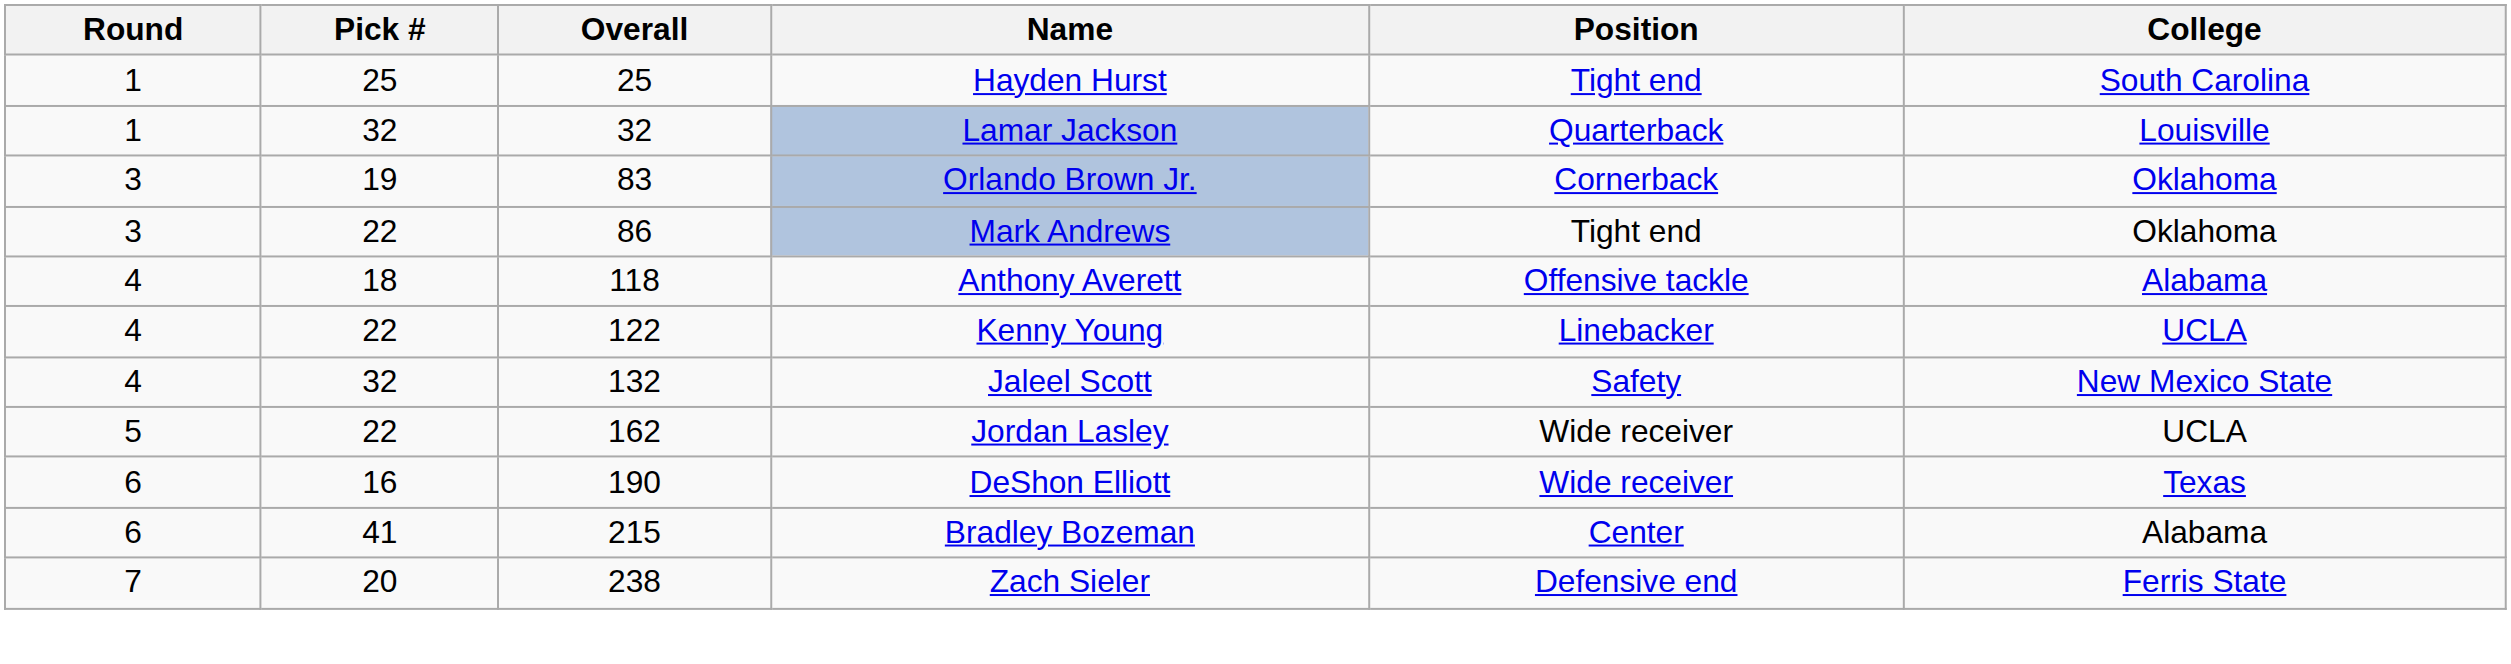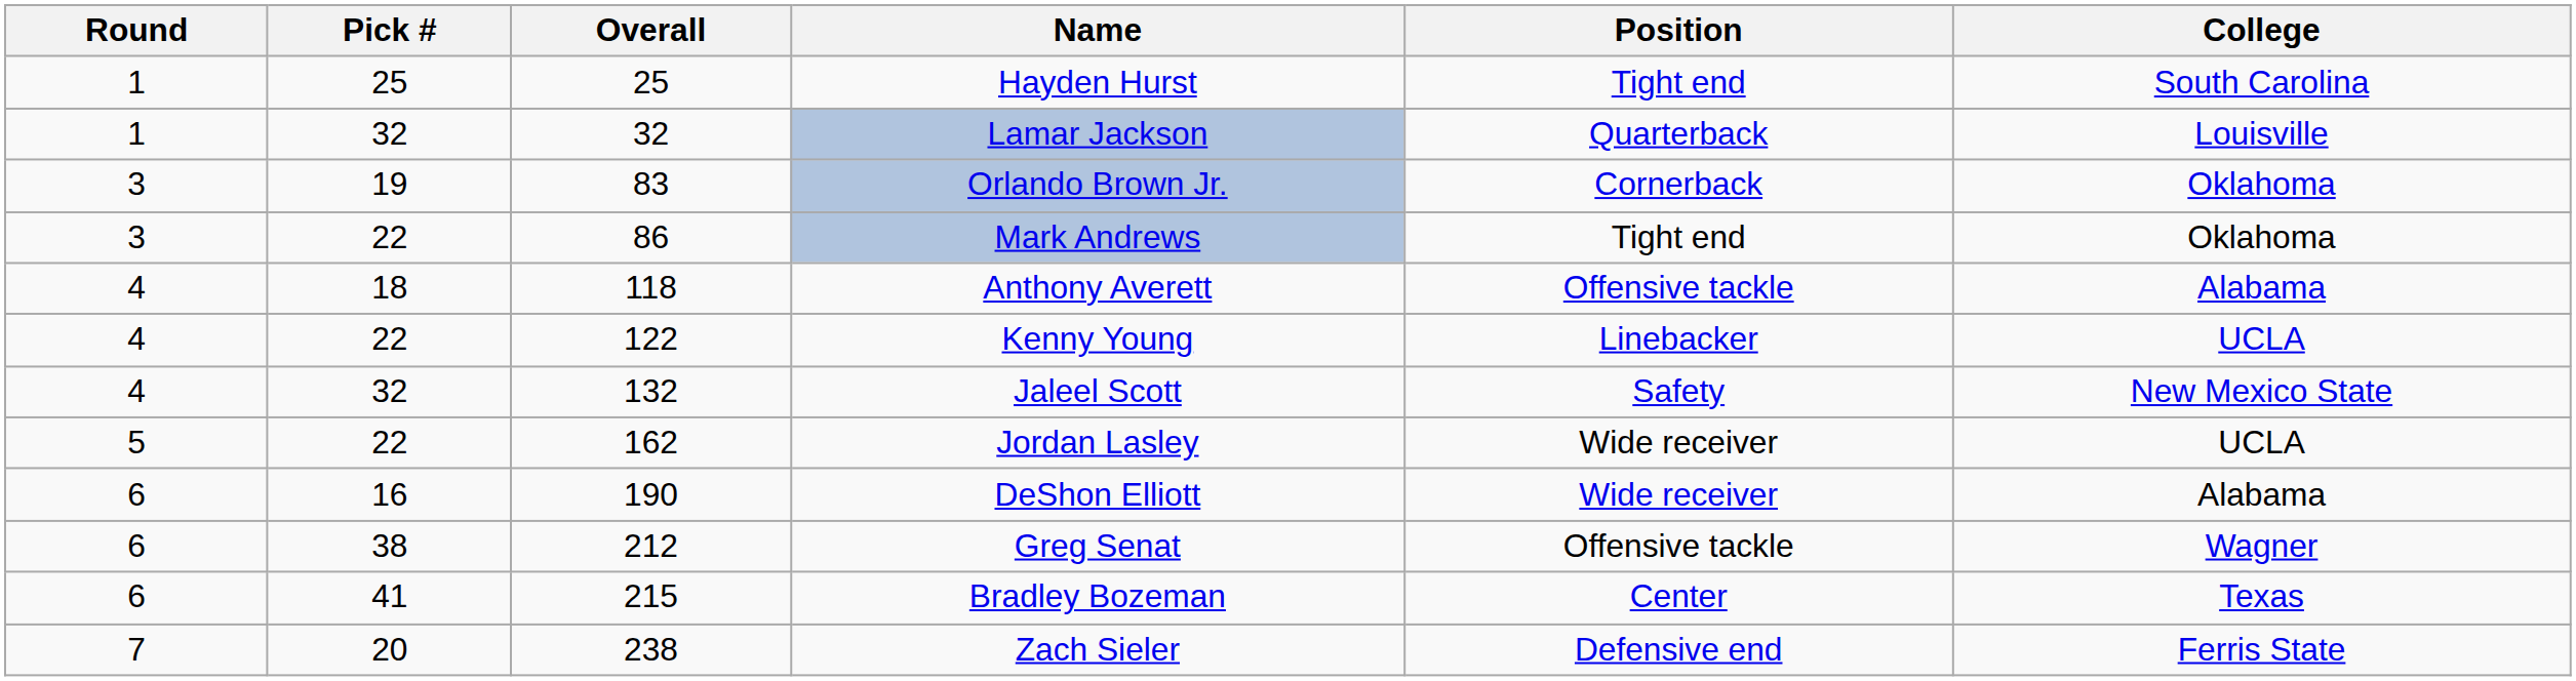DeShon Elliott | College: Texas -> Alabama
+ row: 6 | 38 | 212 | Greg Senat | Offensive tackle | Wagner
Bradley Bozeman | College: Alabama -> Texas
